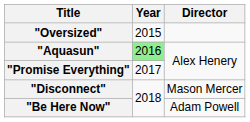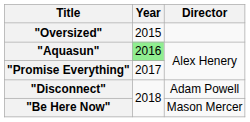"Disconnect" | Director: Mason Mercer -> Adam Powell
"Be Here Now" | Director: Adam Powell -> Mason Mercer
